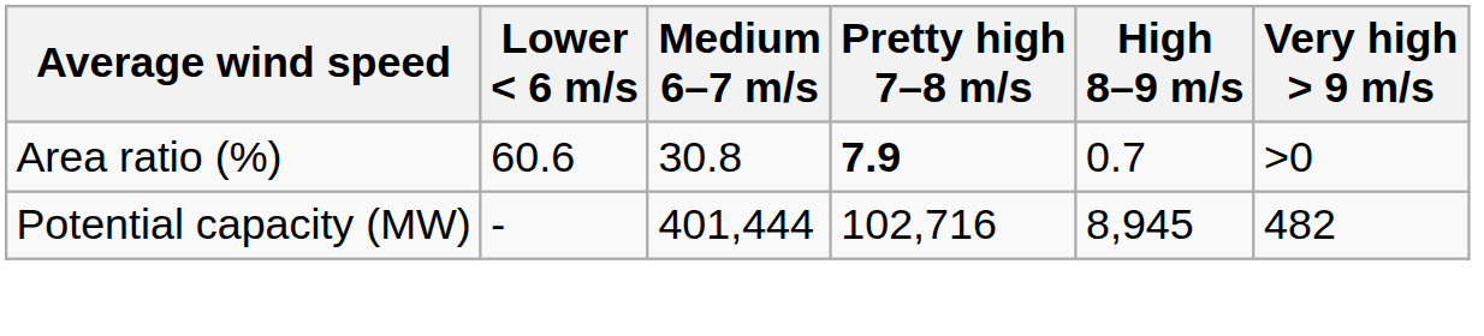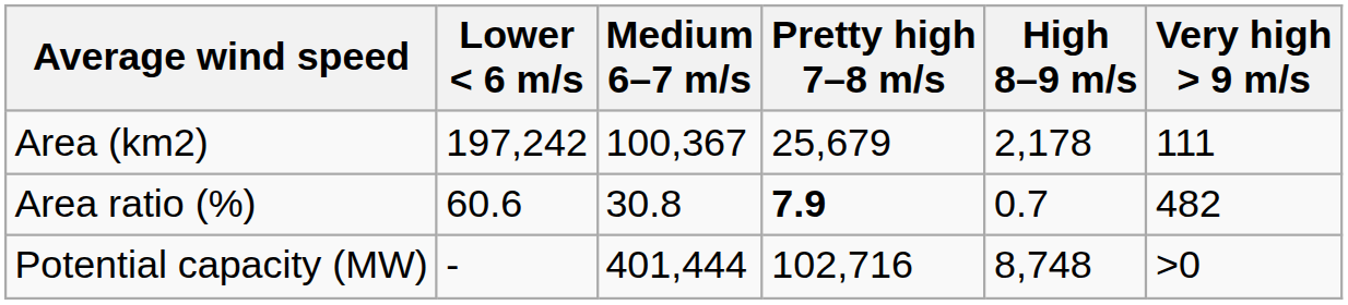+ row: Area (km2) | 197,242 | 100,367 | 25,679 | 2,178 | 111
Area ratio (%) | Very high > 9 m/s: >0 -> 482
Potential capacity (MW) | High 8–9 m/s: 8,945 -> 8,748
Potential capacity (MW) | Very high > 9 m/s: 482 -> >0
